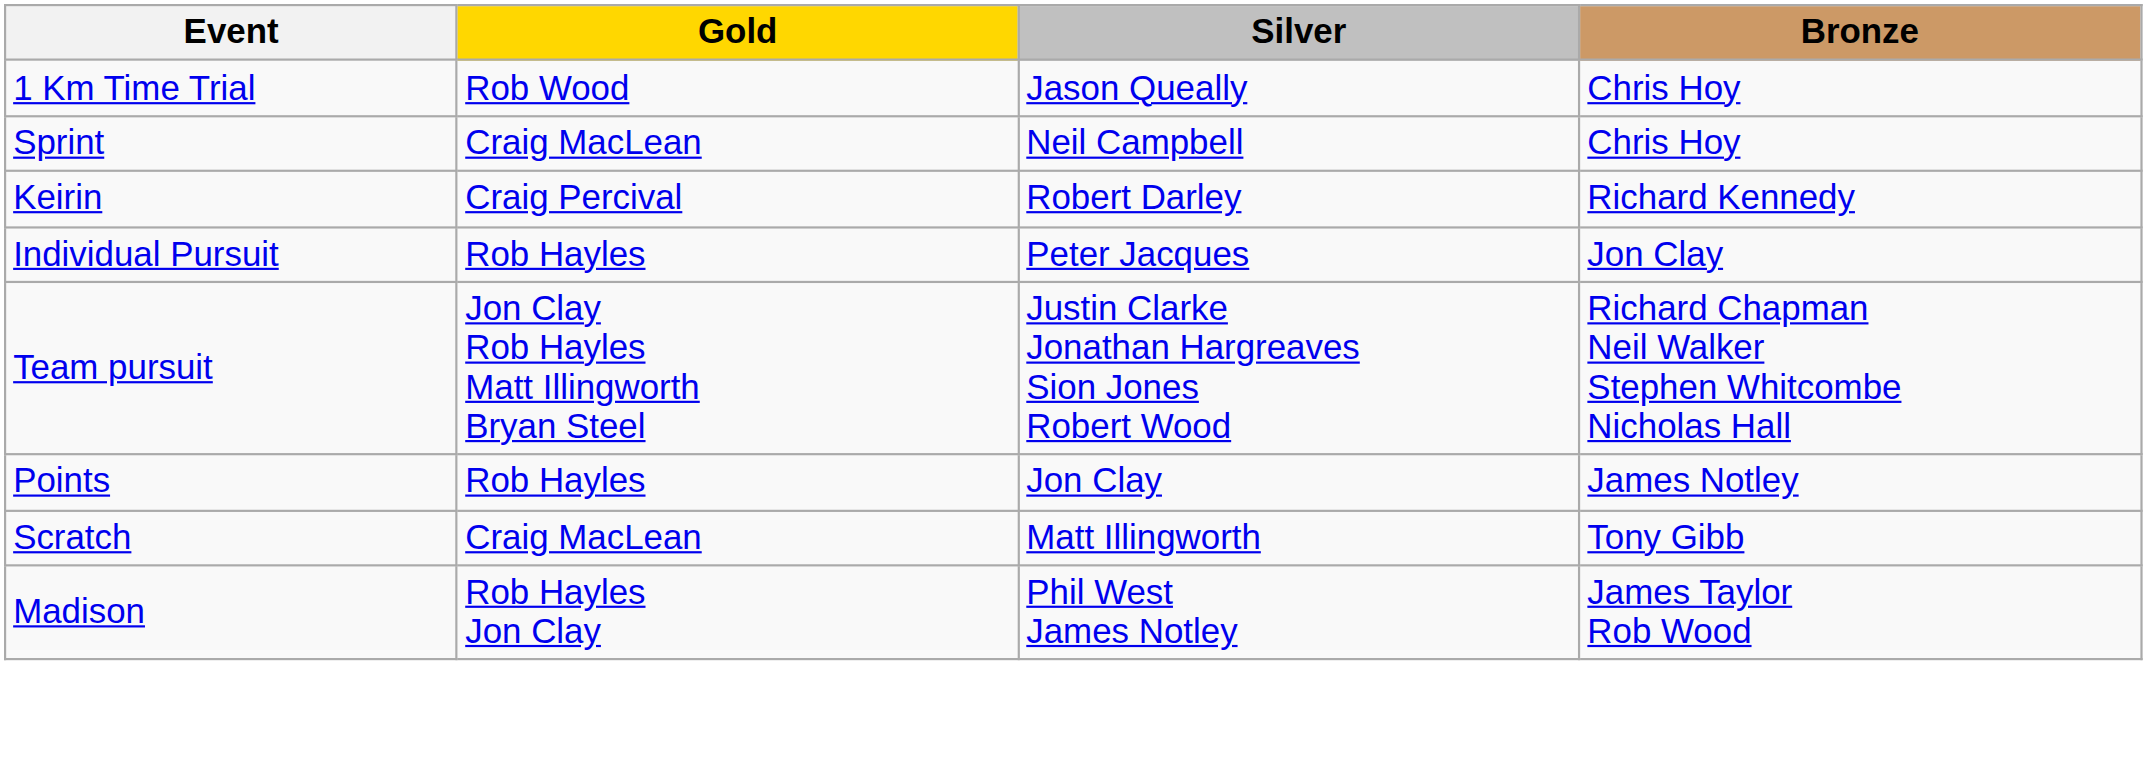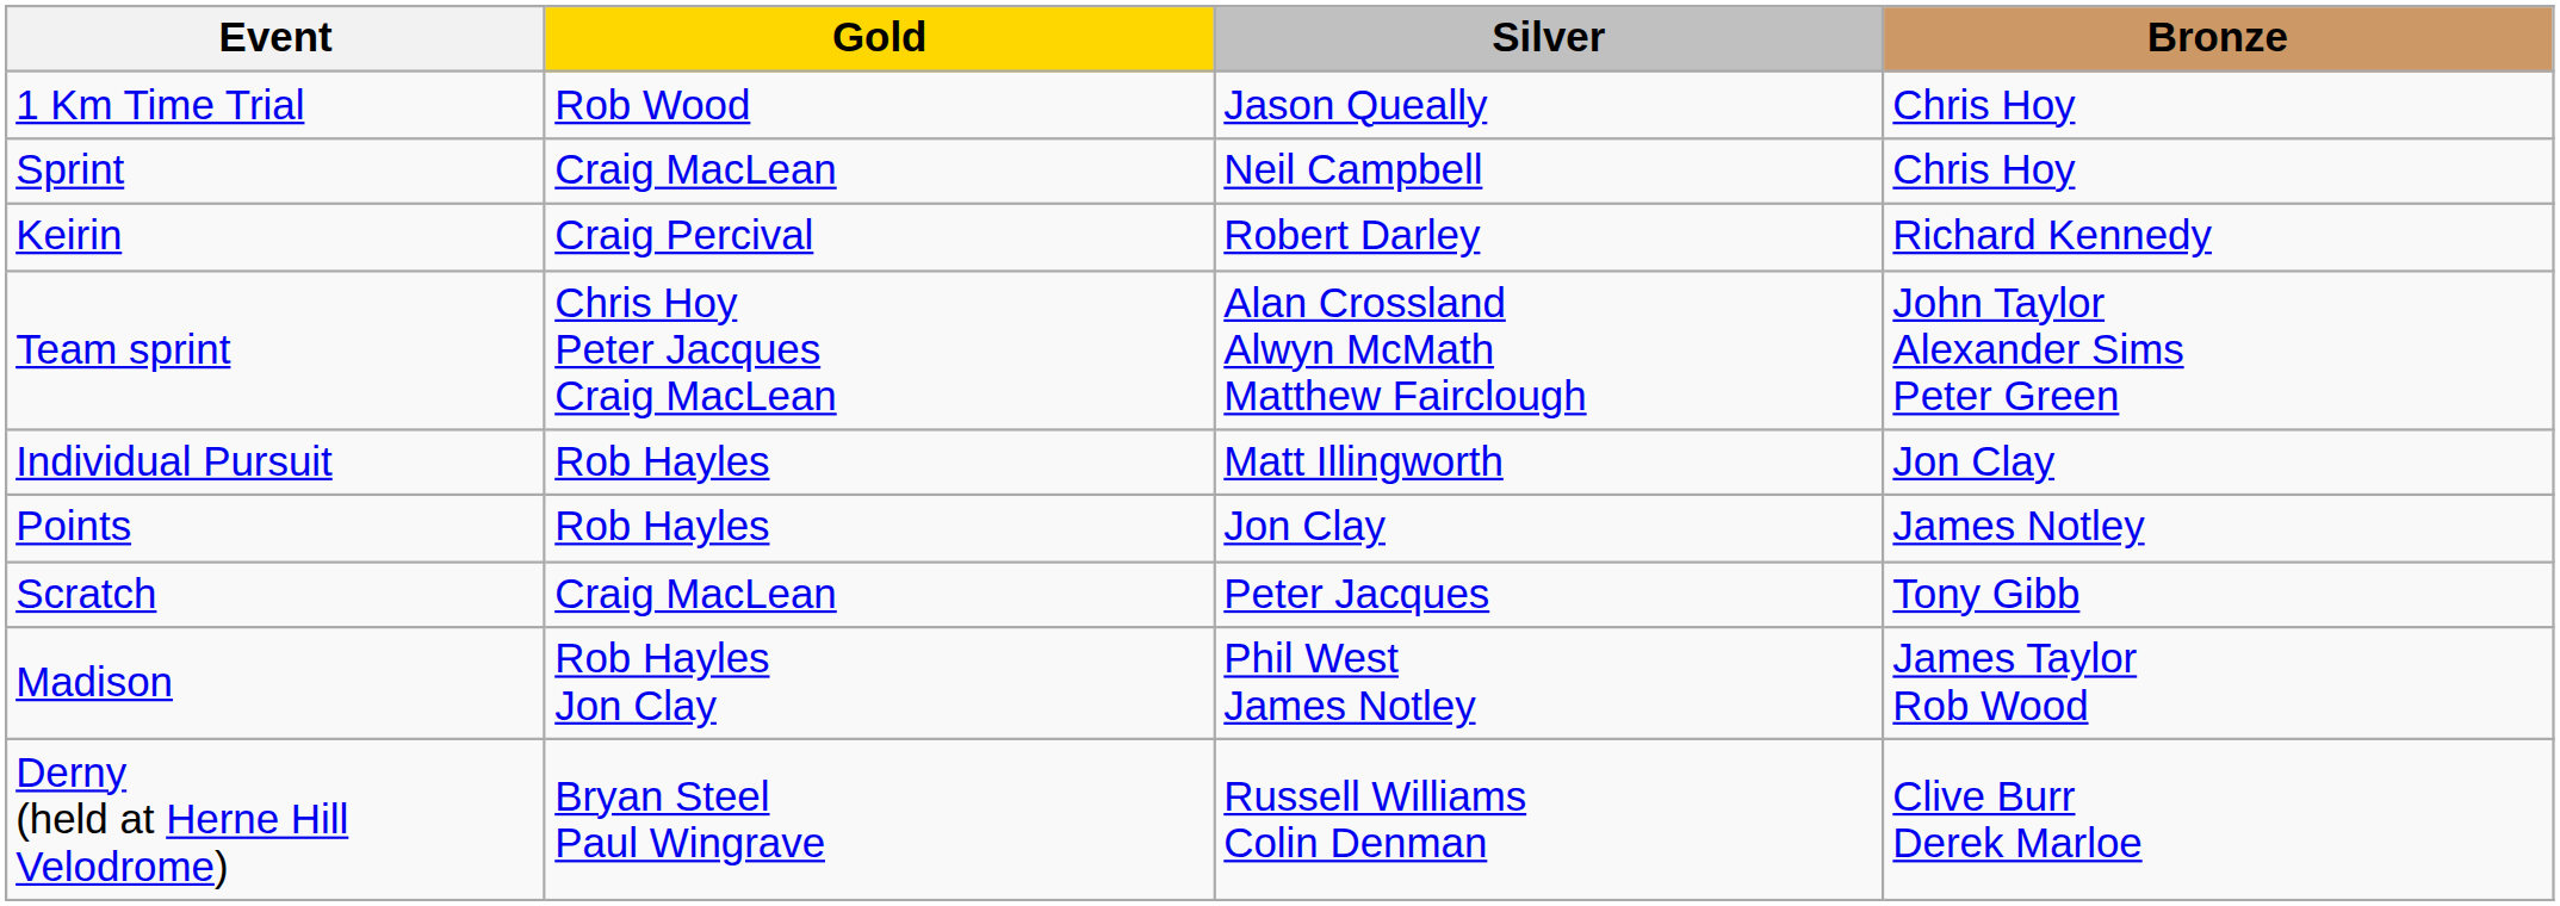+ row: Team sprint | Chris Hoy Peter Jacques Craig MacLean | Alan Crossland Alwyn McMath Matthew Fairclough | John Taylor Alexander Sims Peter Green
Individual Pursuit | Silver: Peter Jacques -> Matt Illingworth
- row: Team pursuit | Jon Clay Rob Hayles Matt Illingworth Bryan Steel | Justin Clarke Jonathan Hargreaves Sion Jones Robert Wood | Richard Chapman Neil Walker Stephen Whitcombe Nicholas Hall
Scratch | Silver: Matt Illingworth -> Peter Jacques
+ row: Derny (held at Herne Hill Velodrome) | Bryan Steel Paul Wingrave | Russell Williams Colin Denman | Clive Burr Derek Marloe
